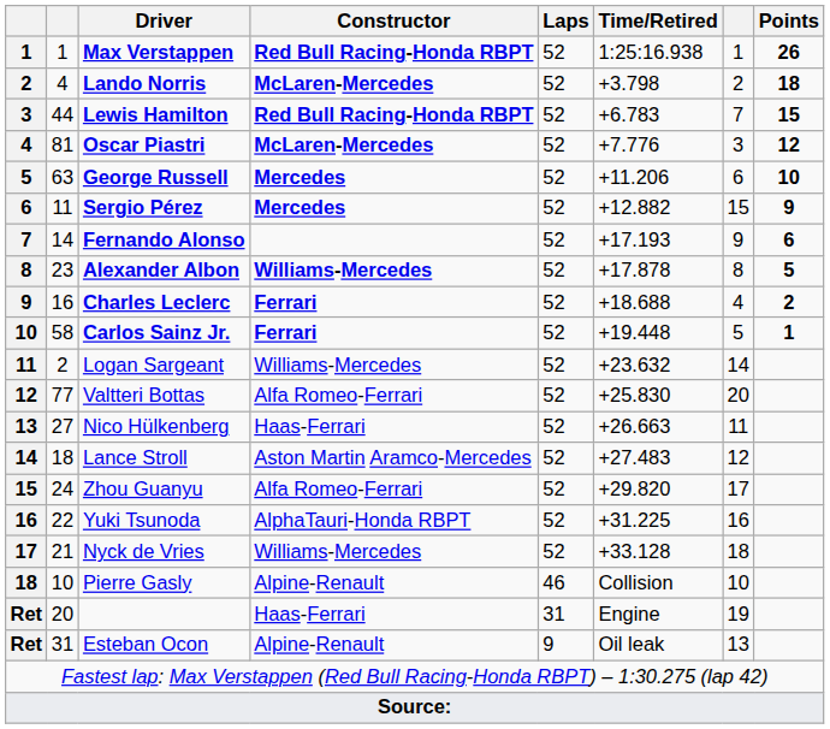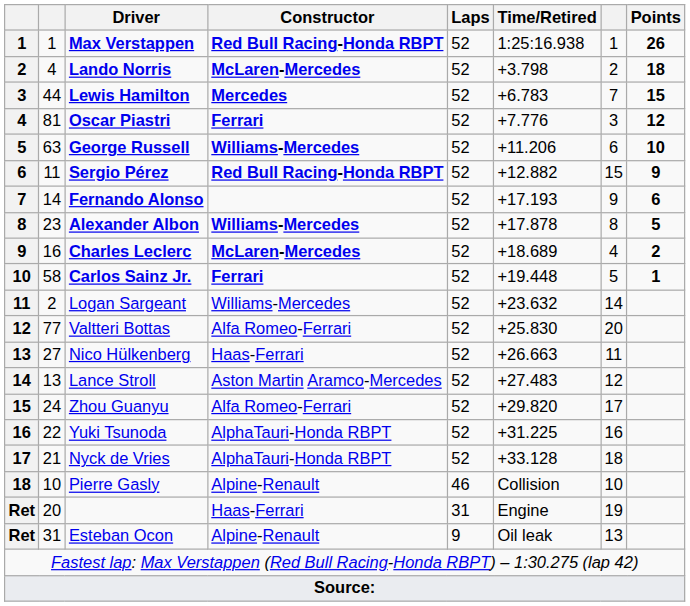Lewis Hamilton | Constructor: Red Bull Racing-Honda RBPT -> Mercedes
Oscar Piastri | Constructor: McLaren-Mercedes -> Ferrari
George Russell | Constructor: Mercedes -> Williams-Mercedes
Sergio Pérez | Constructor: Mercedes -> Red Bull Racing-Honda RBPT
Charles Leclerc | Constructor: Ferrari -> McLaren-Mercedes
Charles Leclerc | Time/Retired: +18.688 -> +18.689
Lance Stroll | column 2: 18 -> 13
Nyck de Vries | Constructor: Williams-Mercedes -> AlphaTauri-Honda RBPT
